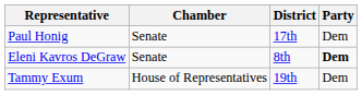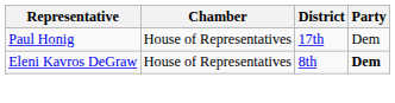Paul Honig | Chamber: Senate -> House of Representatives
Eleni Kavros DeGraw | Chamber: Senate -> House of Representatives
- row: Tammy Exum | House of Representatives | 19th | Dem
